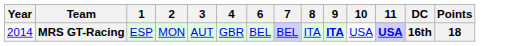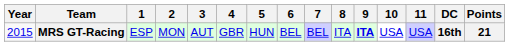+ column: 5 | HUN
MRS GT-Racing | Year: 2014 -> 2015
MRS GT-Racing | 11: bold -> normal
MRS GT-Racing | Points: 18 -> 21
